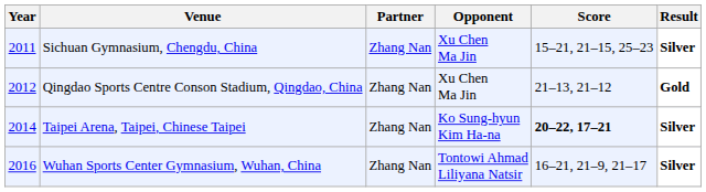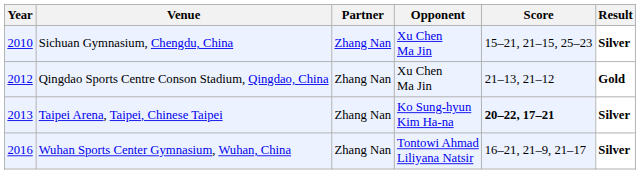Sichuan Gymnasium, Chengdu, China | Year: 2011 -> 2010
Taipei Arena, Taipei, Chinese Taipei | Year: 2014 -> 2013
